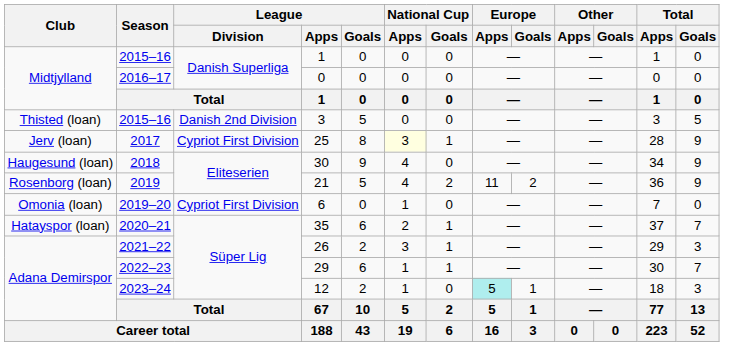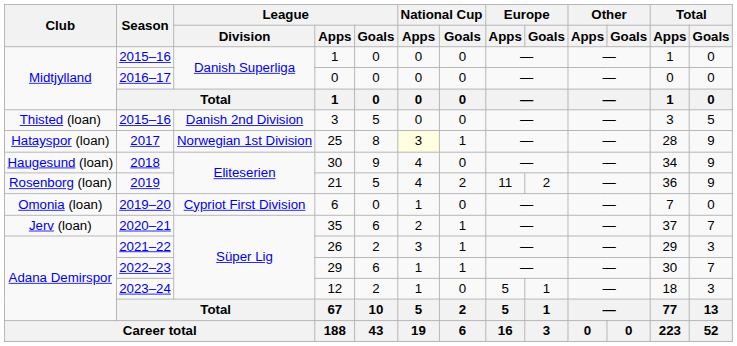25 | Club: Jerv (loan) -> Hatayspor (loan)
25 | League / Division: Cypriot First Division -> Norwegian 1st Division
35 | Club: Hatayspor (loan) -> Jerv (loan)
12 | Europe / Apps: paleturquoise background -> no background
